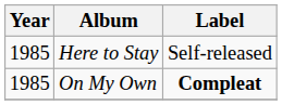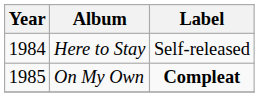Here to Stay | Year: 1985 -> 1984
